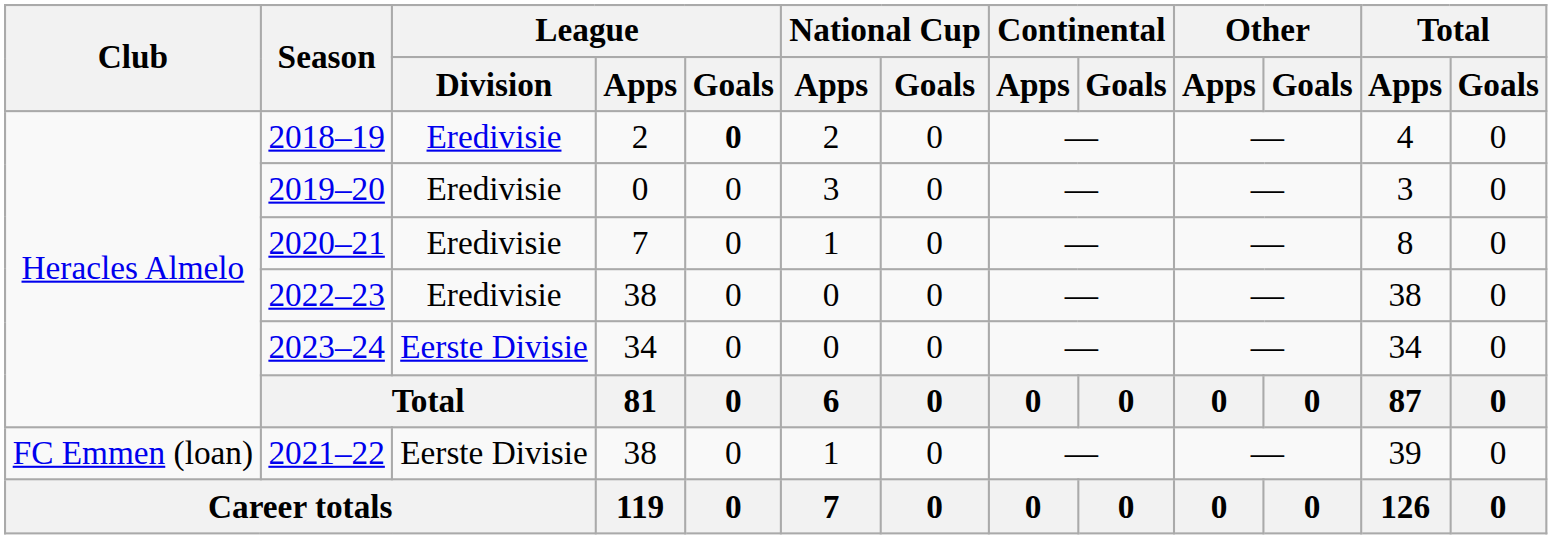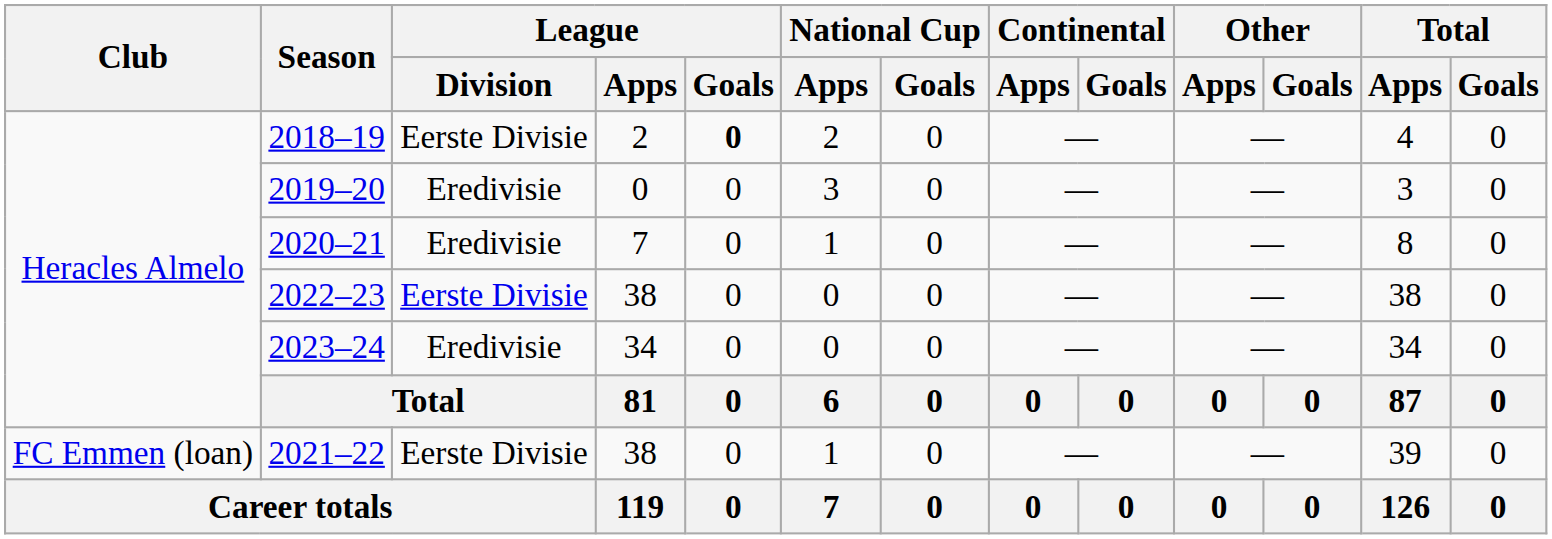2018–19 | League / Division: Eredivisie -> Eerste Divisie
2022–23 | League / Division: Eredivisie -> Eerste Divisie
2023–24 | League / Division: Eerste Divisie -> Eredivisie
